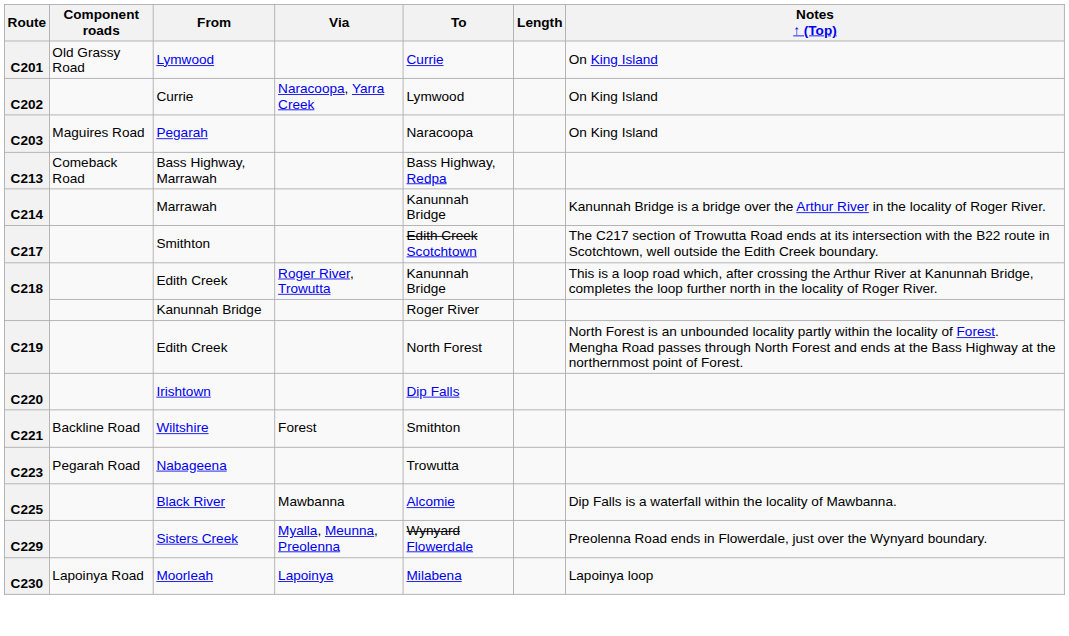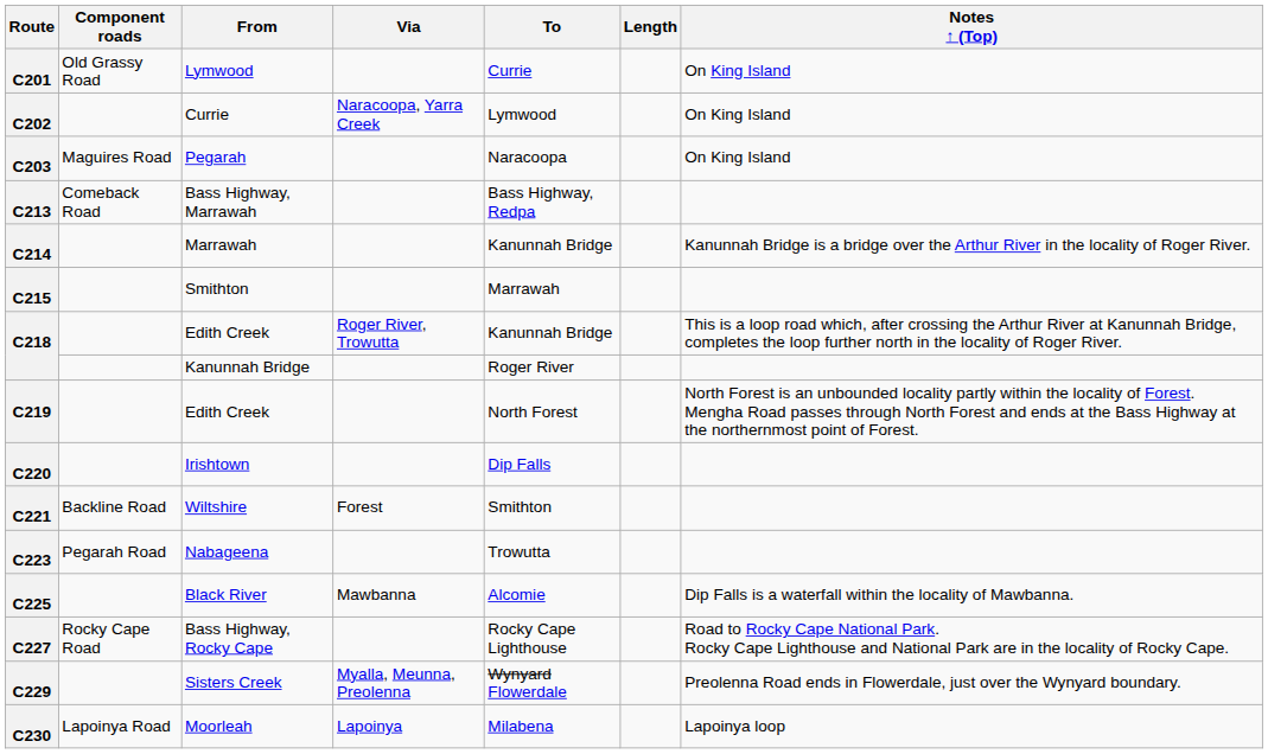+ row: C215 | Smithton | Marrawah
- row: C217 | Smithton | Edith Creek Scotchtown | The C217 section of Trowutta Road ends at its intersection with the B22 route in Scotchtown, well outside the Edith Creek boundary.
+ row: C227 | Rocky Cape Road | Bass Highway, Rocky Cape | Rocky Cape Lighthouse | Road to Rocky Cape National Park. Rocky Cape Lighthouse and National Park are in the locality of Rocky Cape.
